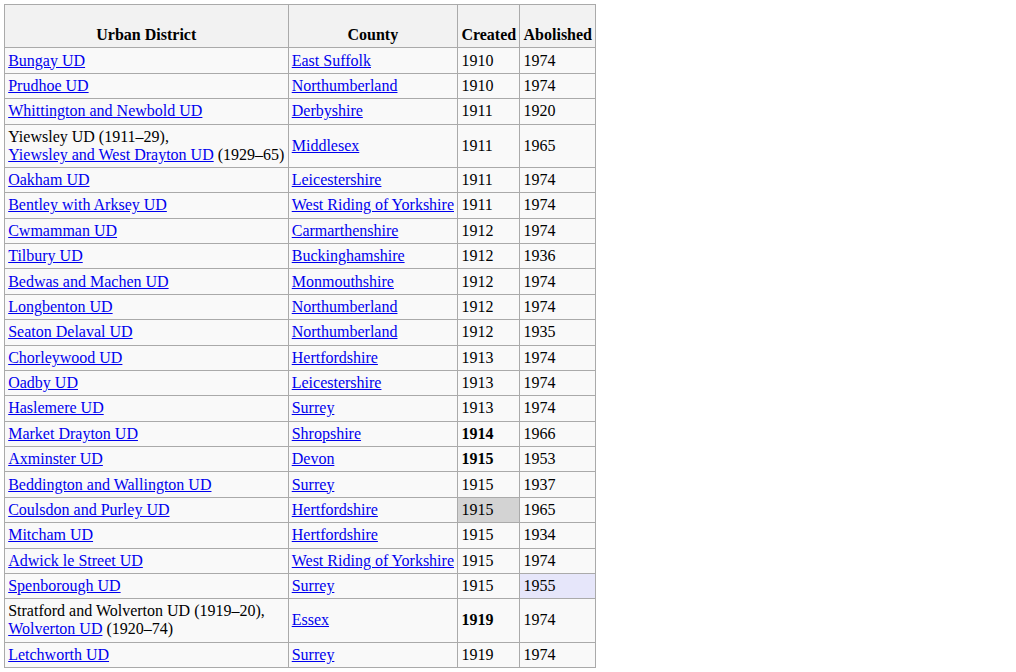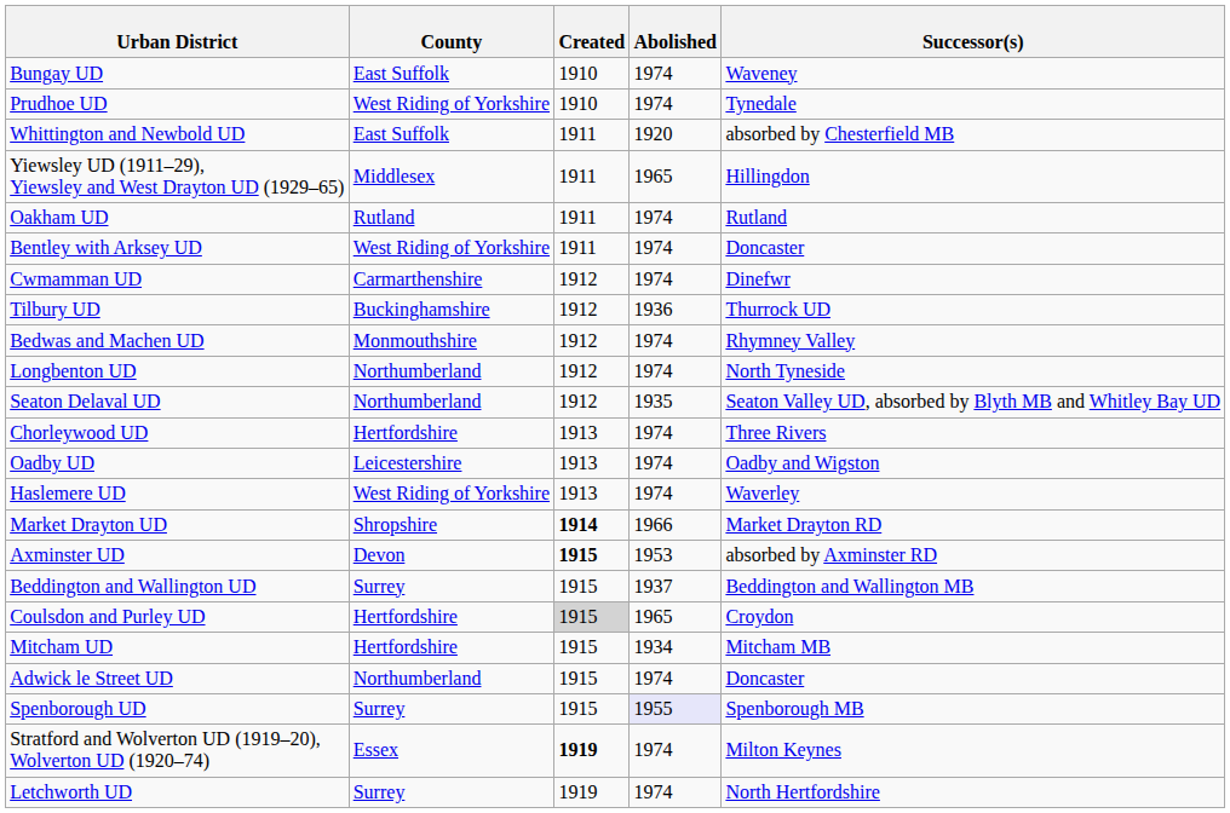+ column: Successor(s) | Waveney | Tynedale | absorbed by Chesterfield MB | Hillingdon | Rutland | Doncaster | Dinefwr | Thurrock UD | Rhymney Valley | North Tyneside | Seaton Valley UD, absorbed by Blyth MB and Whitley Bay UD | Three Rivers | Oadby and Wigston | Waverley | Market Drayton RD | absorbed by Axminster RD | Beddington and Wallington MB | Croydon | Mitcham MB | Doncaster | Spenborough MB | Milton Keynes | North Hertfordshire
Prudhoe UD | County: Northumberland -> West Riding of Yorkshire
Whittington and Newbold UD | County: Derbyshire -> East Suffolk
Oakham UD | County: Leicestershire -> Rutland
Haslemere UD | County: Surrey -> West Riding of Yorkshire
Adwick le Street UD | County: West Riding of Yorkshire -> Northumberland
